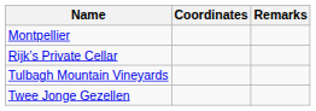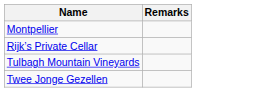- column: Coordinates
